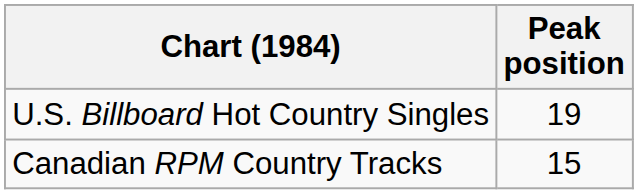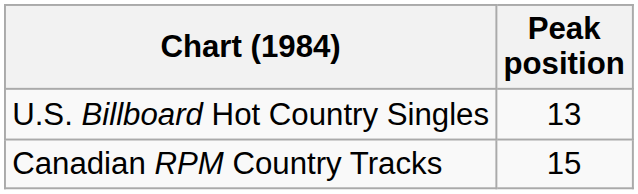U.S. Billboard Hot Country Singles | Peak position: 19 -> 13
